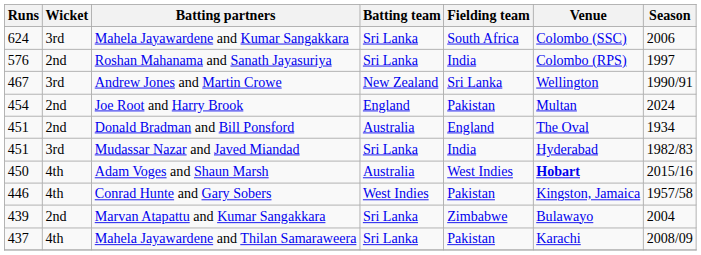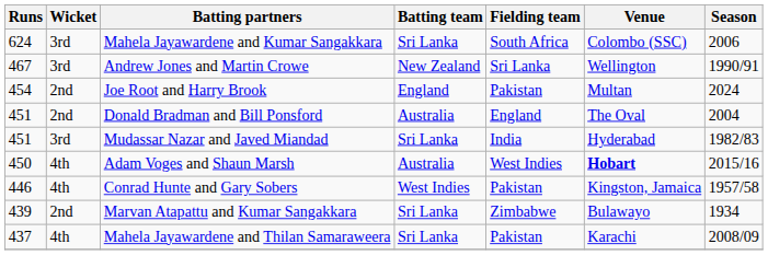- row: 576 | 2nd | Roshan Mahanama and Sanath Jayasuriya | Sri Lanka | India | Colombo (RPS) | 1997
Donald Bradman and Bill Ponsford | Season: 1934 -> 2004
Marvan Atapattu and Kumar Sangakkara | Season: 2004 -> 1934
